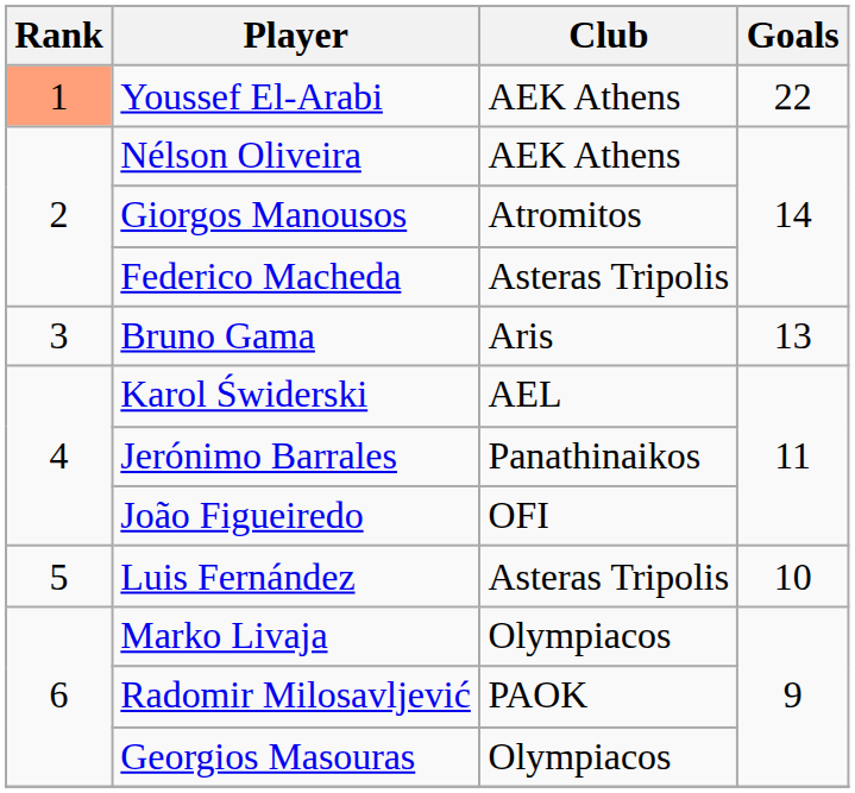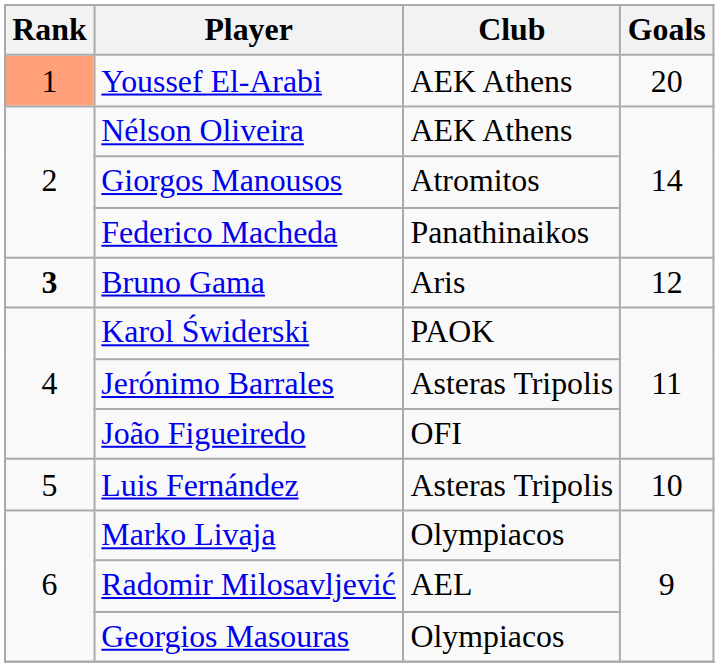Youssef El-Arabi | Goals: 22 -> 20
Federico Macheda | Club: Asteras Tripolis -> Panathinaikos
Bruno Gama | Rank: normal -> bold
Bruno Gama | Goals: 13 -> 12
Karol Świderski | Club: AEL -> PAOK
Jerónimo Barrales | Club: Panathinaikos -> Asteras Tripolis
Radomir Milosavljević | Club: PAOK -> AEL
